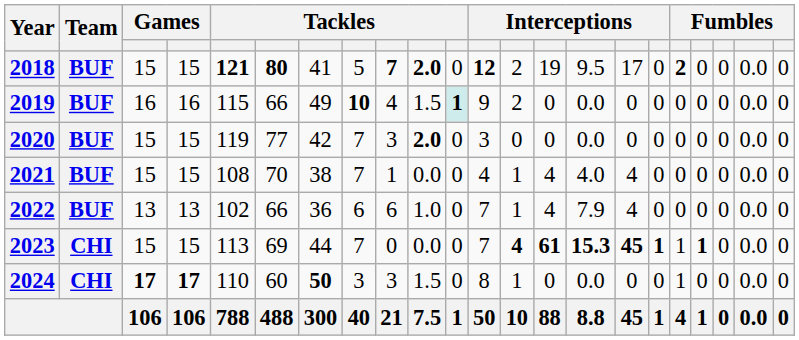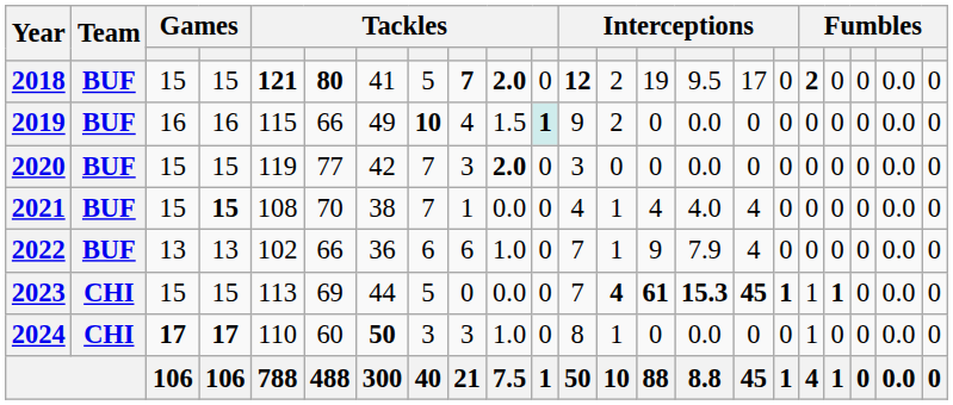2021 | column 4: normal -> bold
2022 | column 14: 4 -> 9
2023 | column 8: 7 -> 5
2024 | column 10: 1.5 -> 1.0
